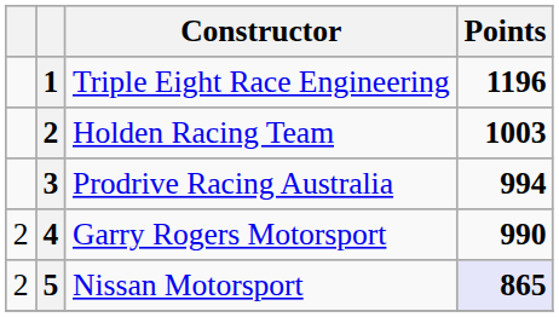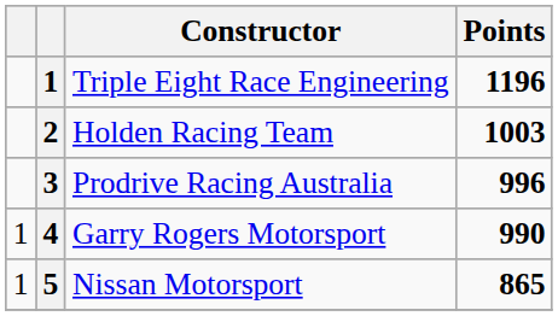Prodrive Racing Australia | Points: 994 -> 996
Garry Rogers Motorsport | column 1: 2 -> 1
Nissan Motorsport | column 1: 2 -> 1
Nissan Motorsport | Points: lavender background -> no background
